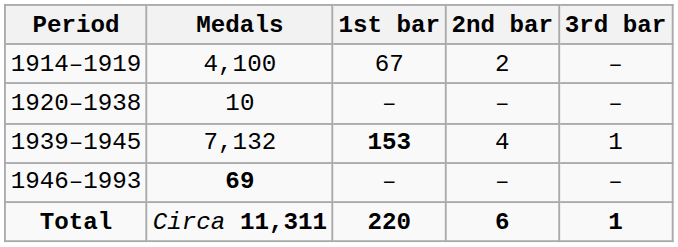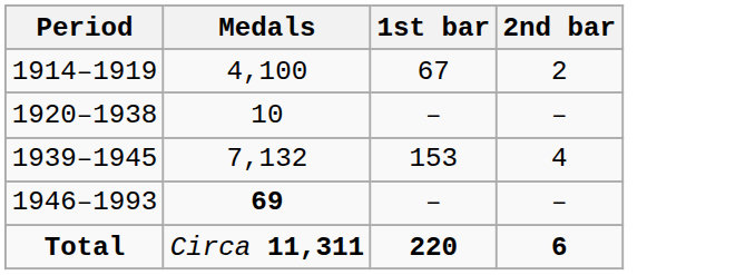- column: 3rd bar | – | – | 1 | – | 1
1939–1945 | 1st bar: bold -> normal
